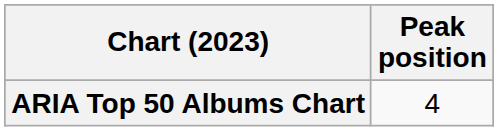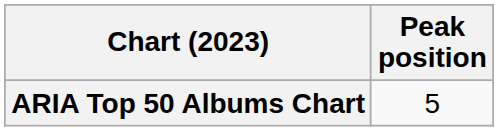ARIA Top 50 Albums Chart | Peak position: 4 -> 5
